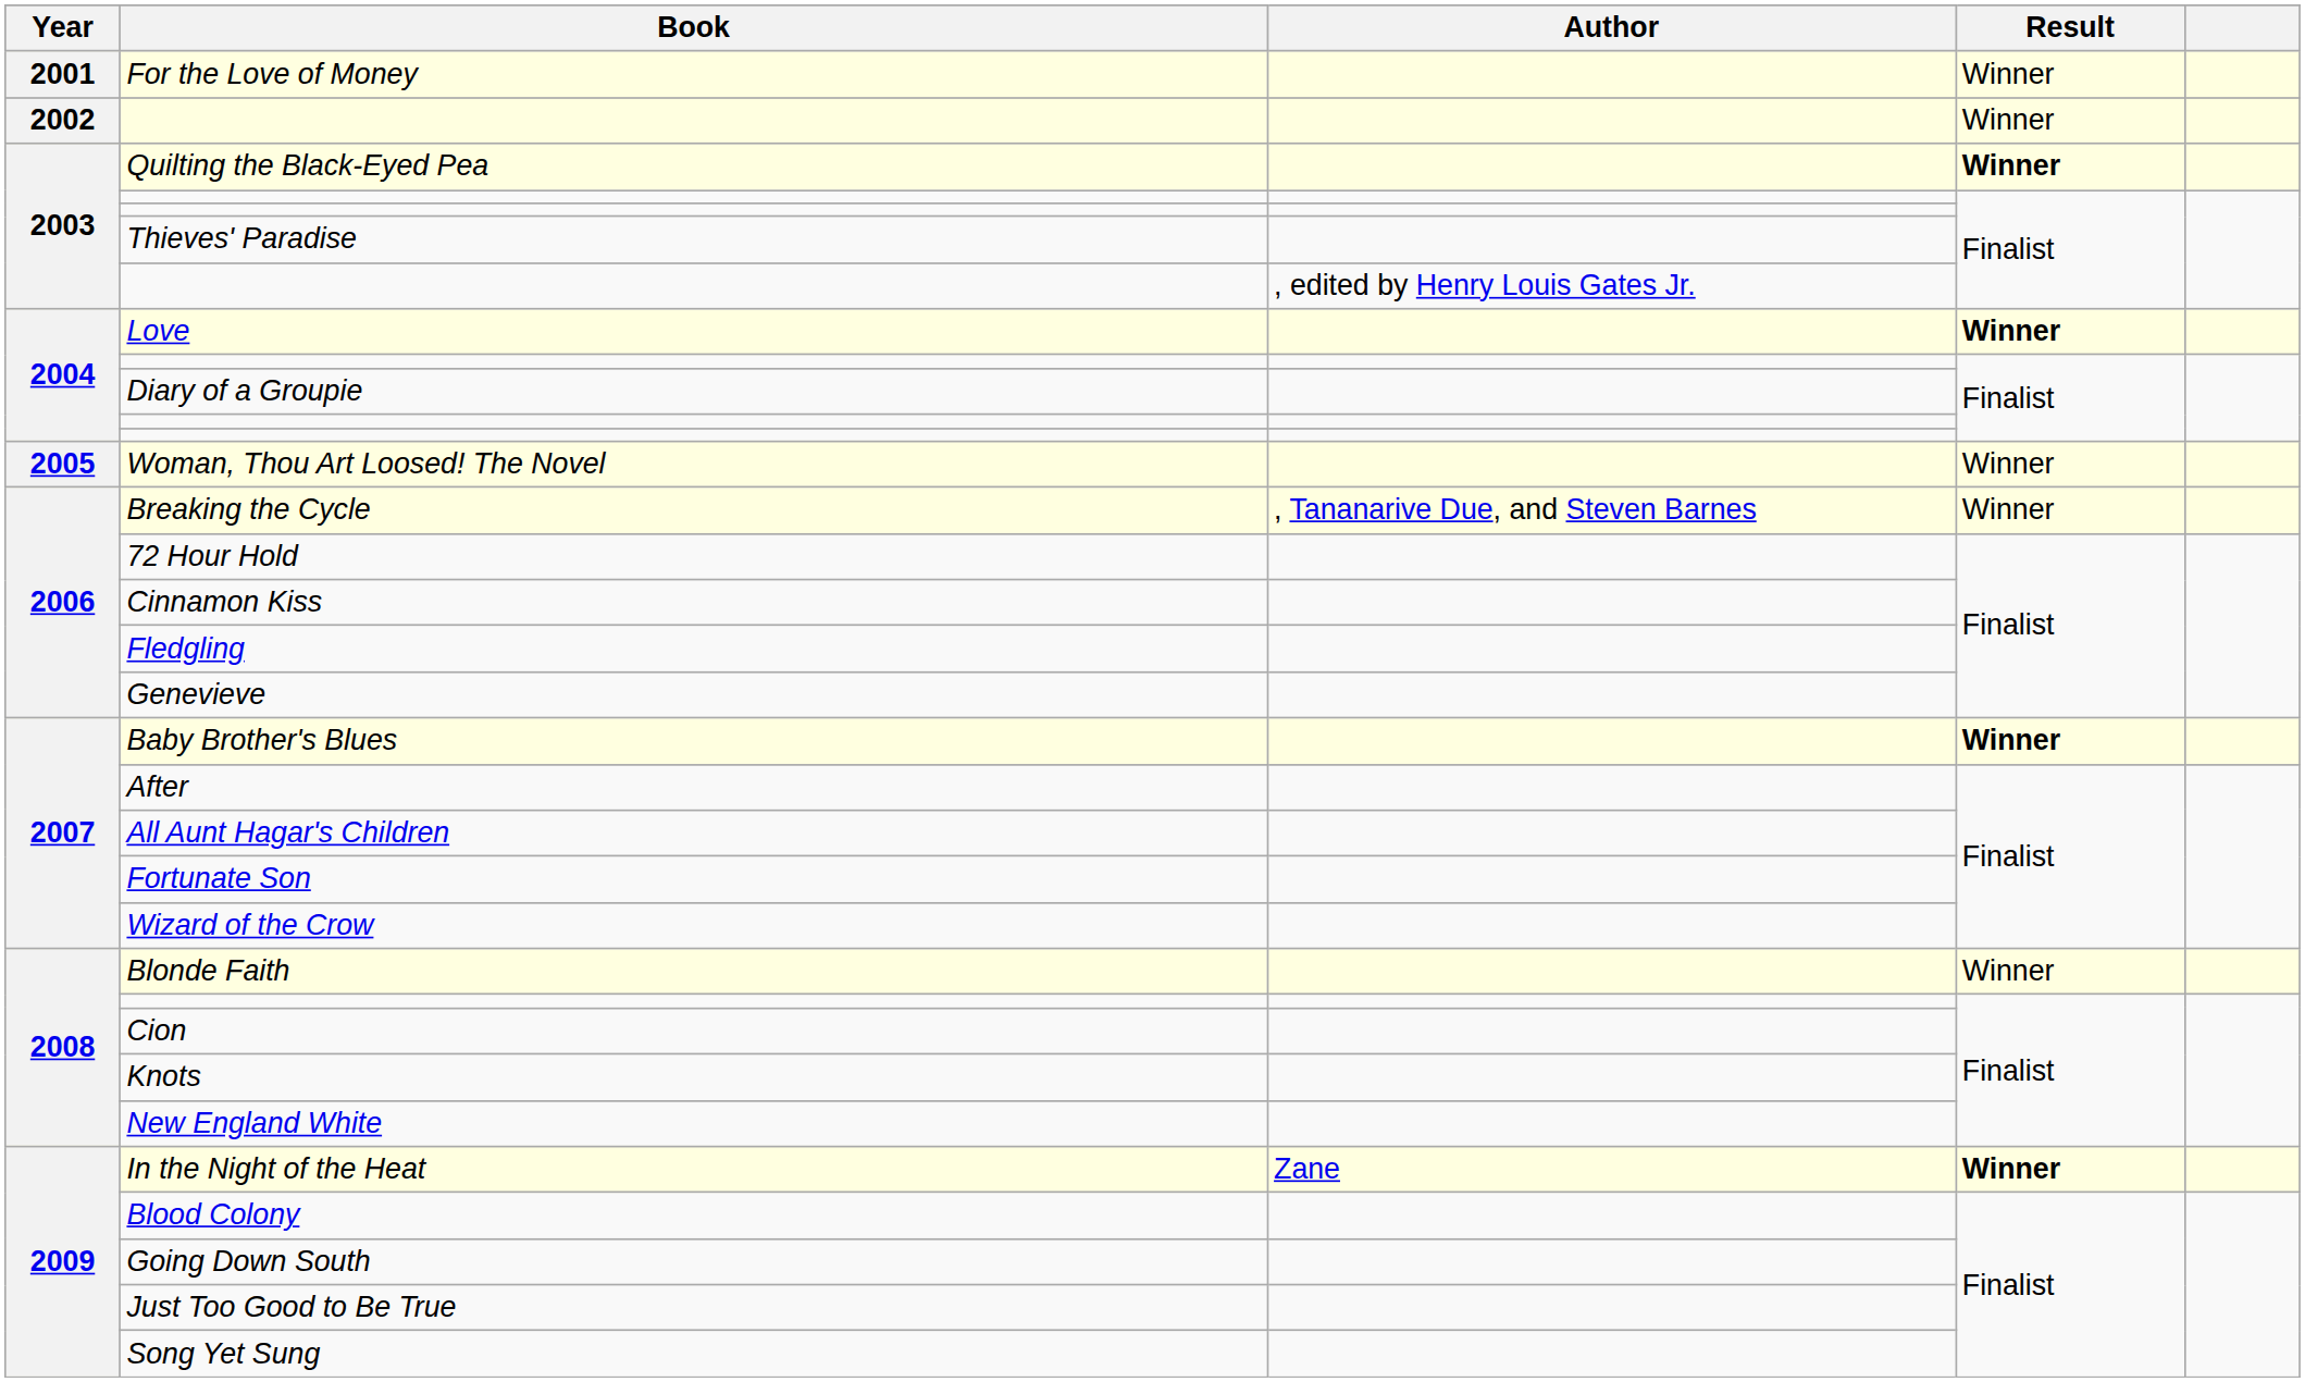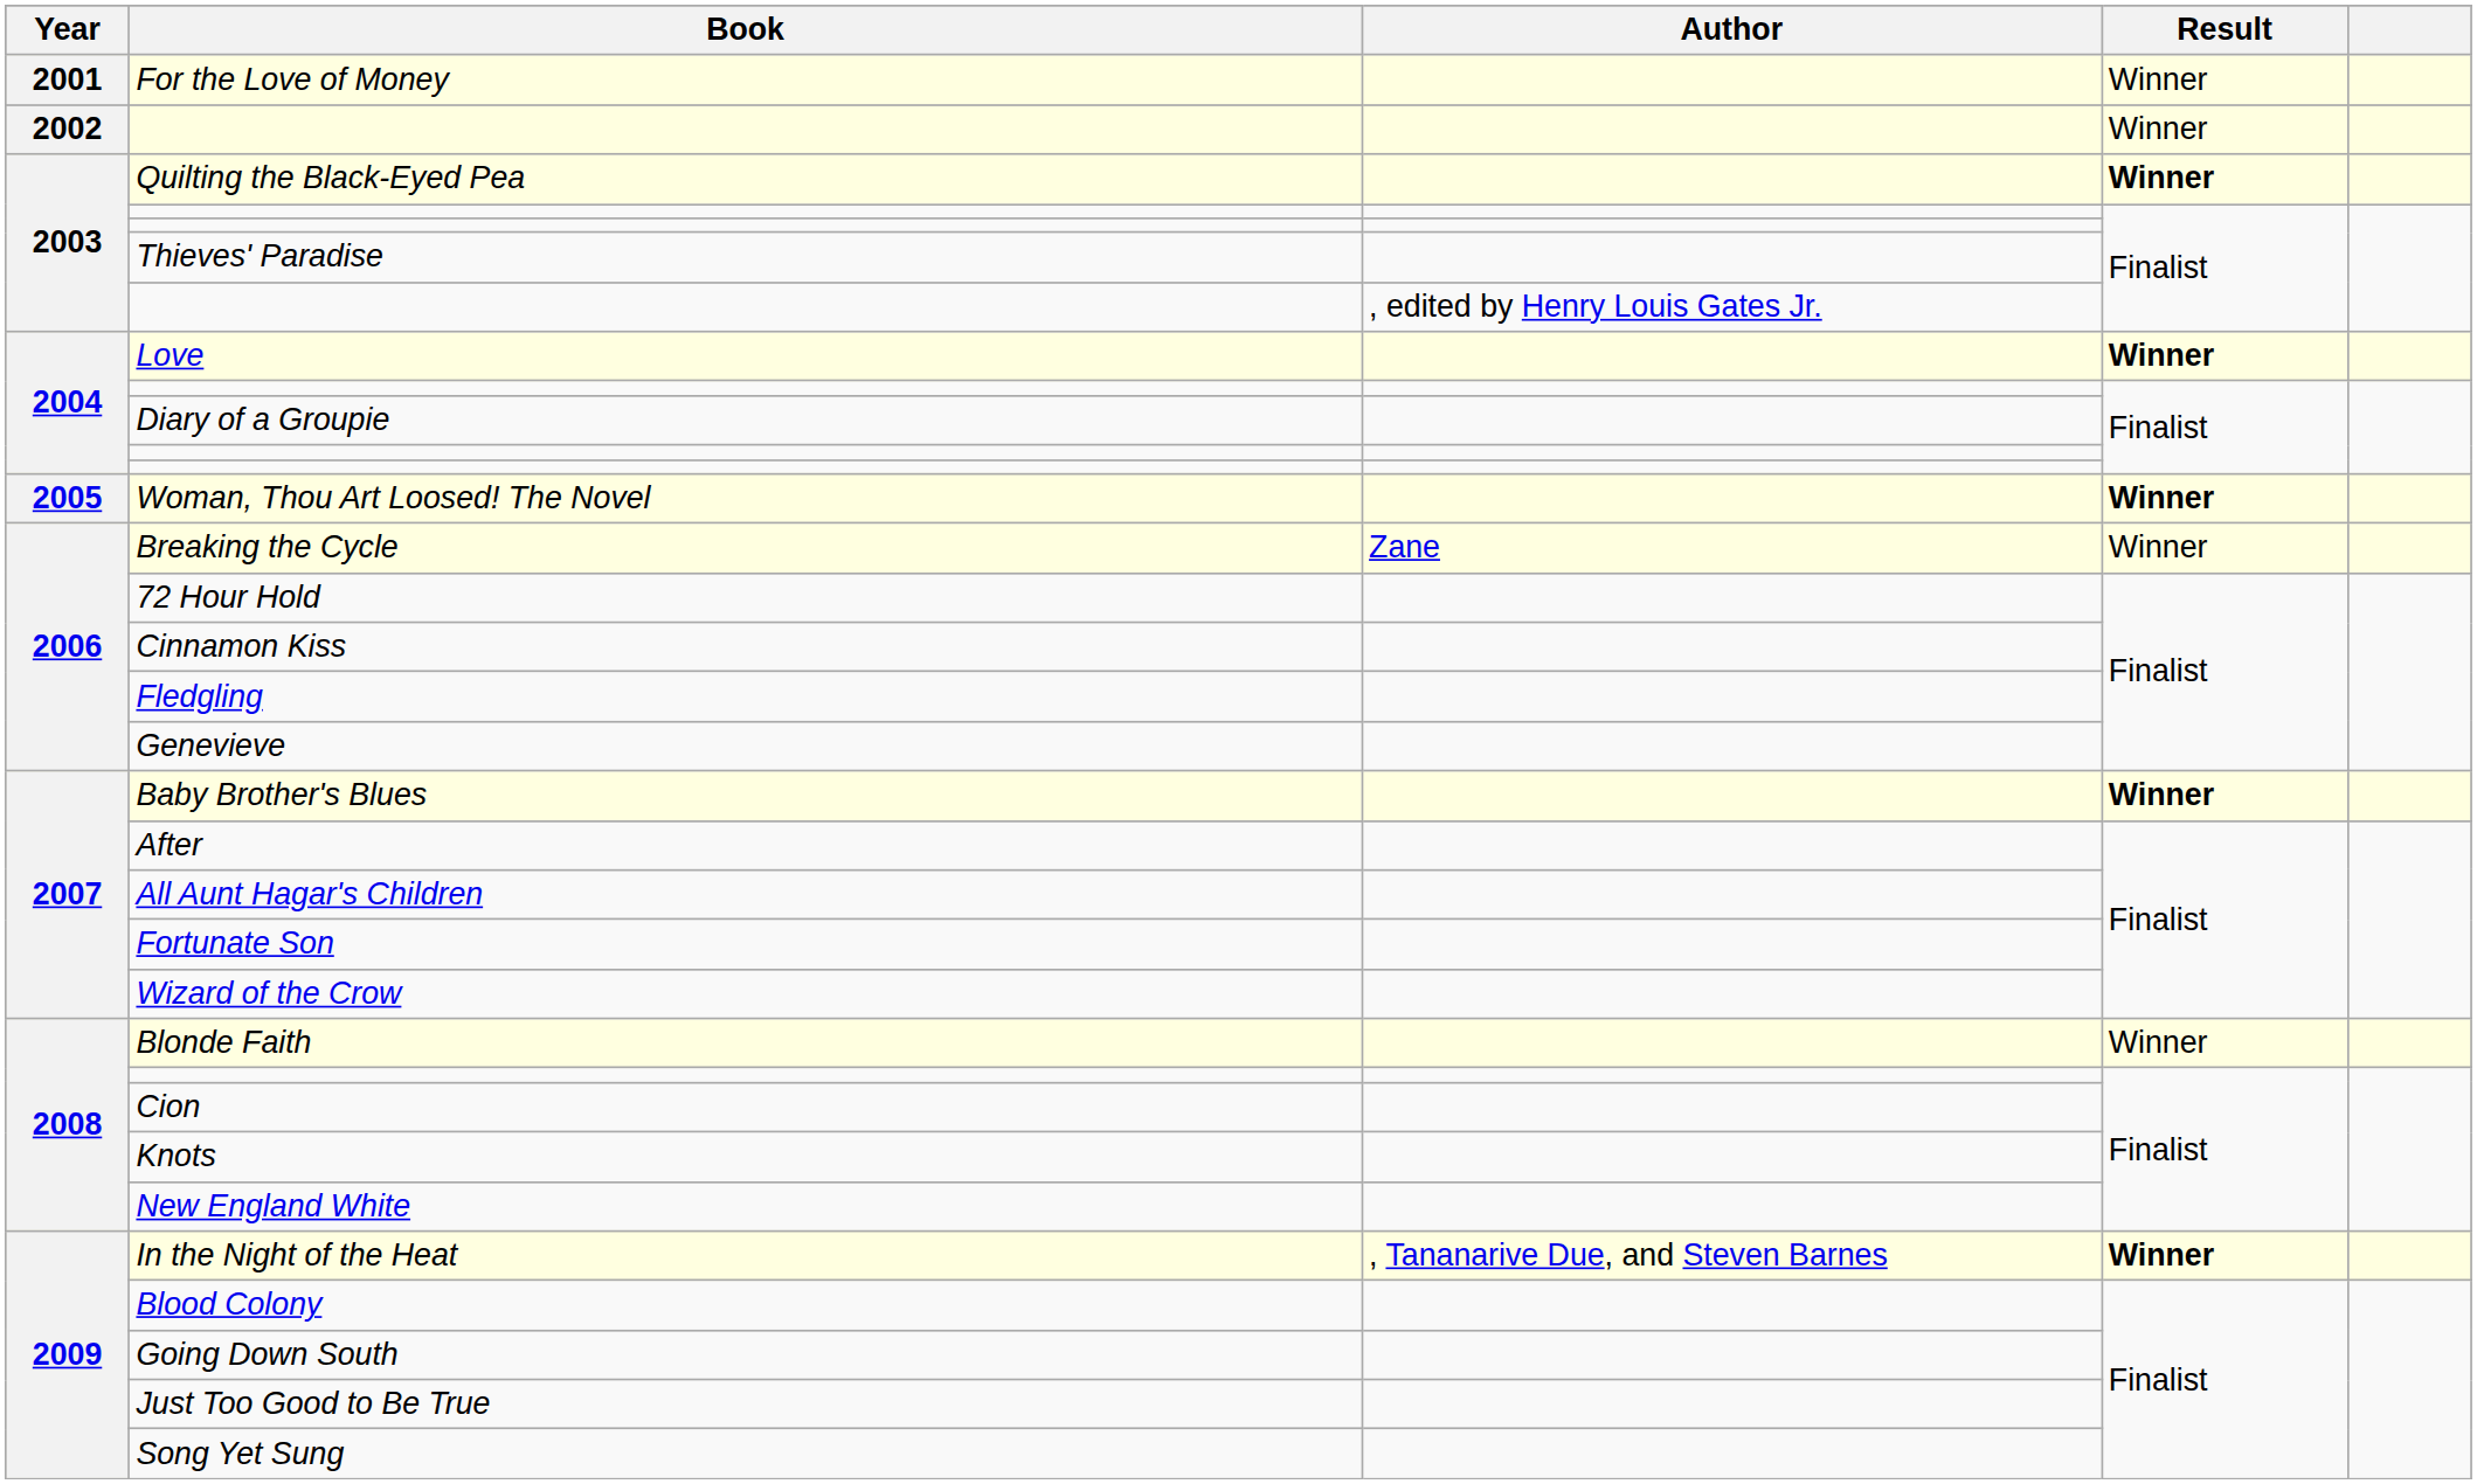Woman, Thou Art Loosed! The Novel | Result: normal -> bold
Breaking the Cycle | Author: , Tananarive Due, and Steven Barnes -> Zane
In the Night of the Heat | Author: Zane -> , Tananarive Due, and Steven Barnes
